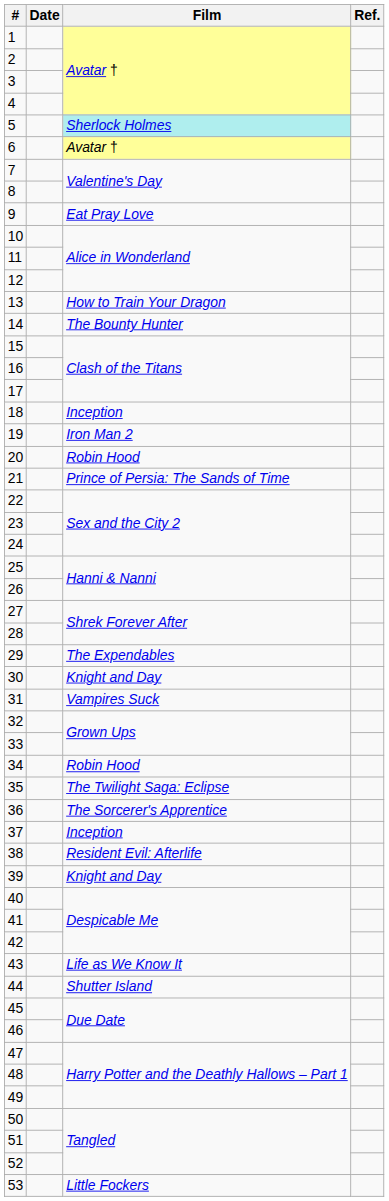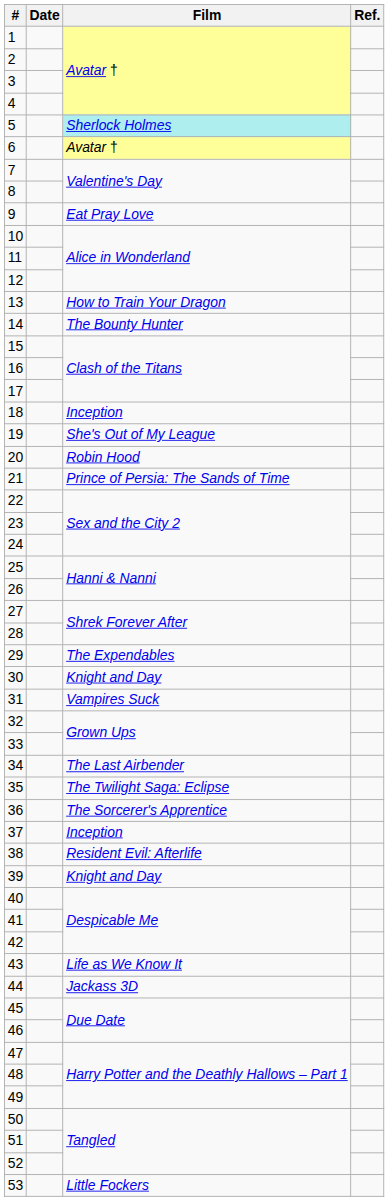19 | Film: Iron Man 2 -> She's Out of My League
34 | Film: Robin Hood -> The Last Airbender
44 | Film: Shutter Island -> Jackass 3D
